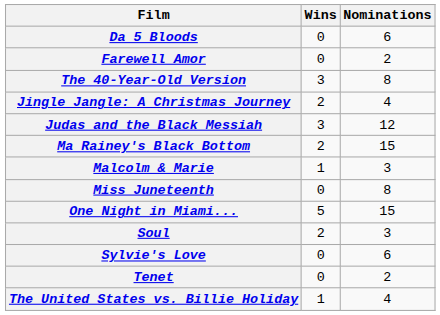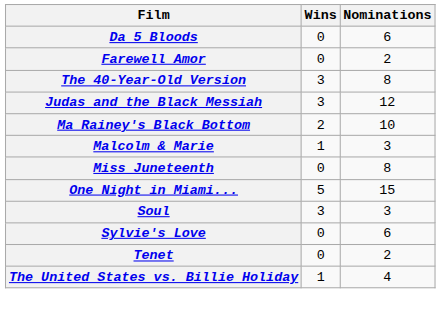- row: Jingle Jangle: A Christmas Journey | 2 | 4
Ma Rainey's Black Bottom | Nominations: 15 -> 10
Soul | Wins: 2 -> 3
